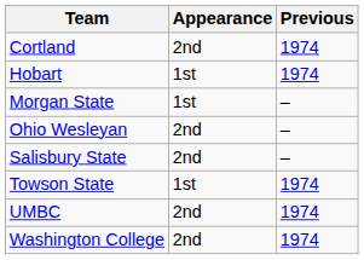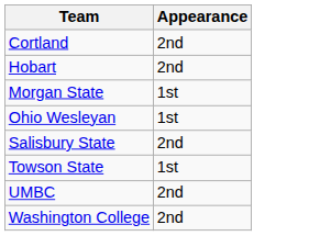- column: Previous | 1974 | 1974 | – | – | – | 1974 | 1974 | 1974
Hobart | Appearance: 1st -> 2nd
Ohio Wesleyan | Appearance: 2nd -> 1st
